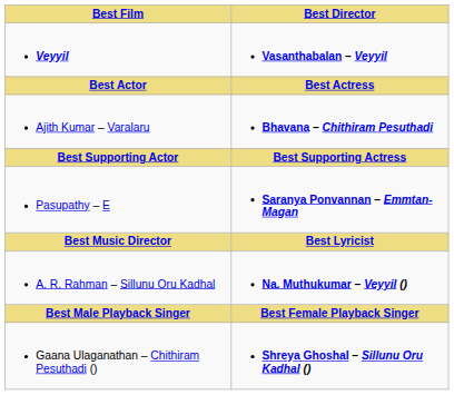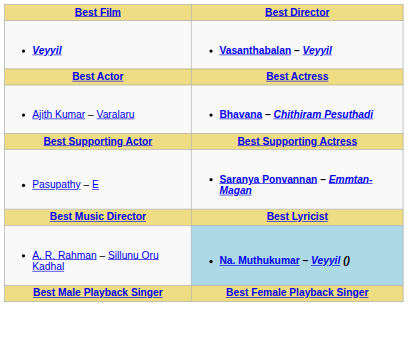A. R. Rahman – Sillunu Oru Kadhal | Best Director: no background -> lightblue background
- row: Gaana Ulaganathan – Chithiram Pesuthadi () | Shreya Ghoshal – Sillunu Oru Kadhal ()
